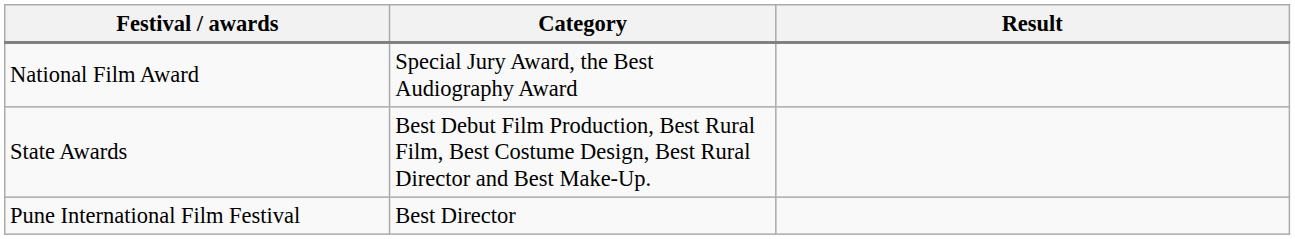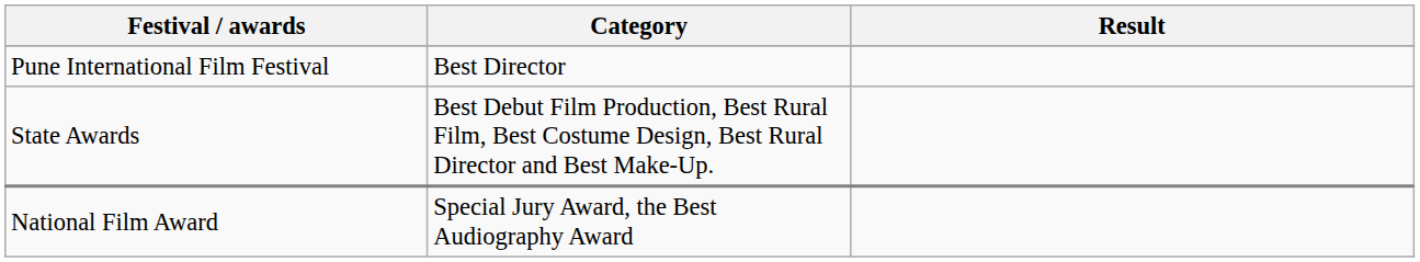rows swapped: National Film Award <-> Pune International Film Festival
